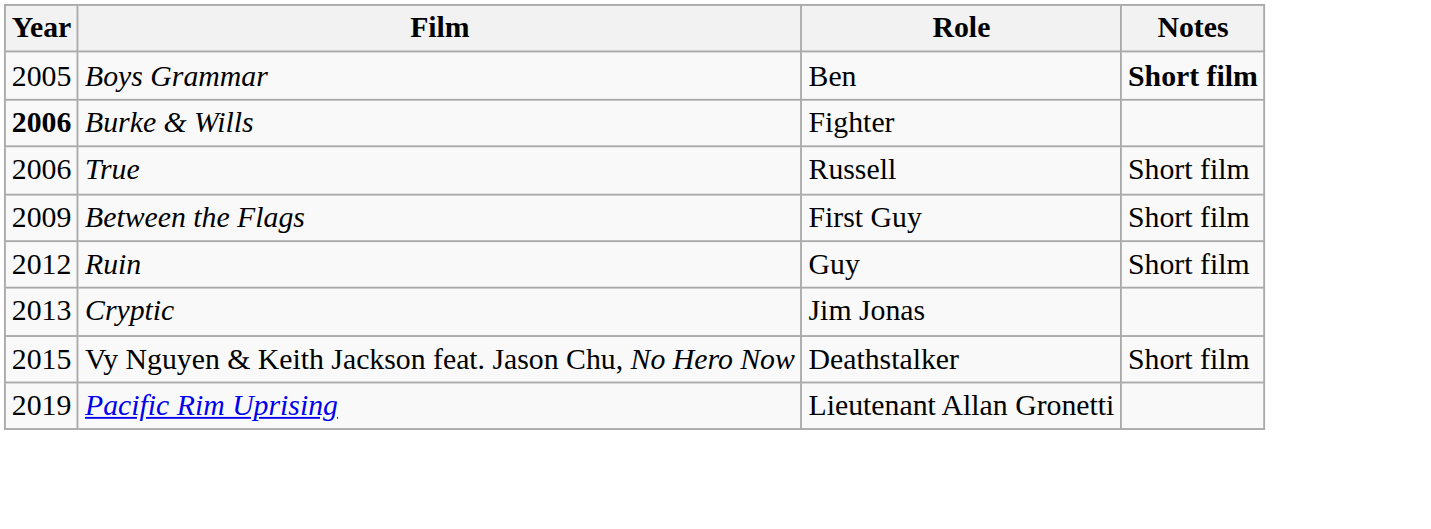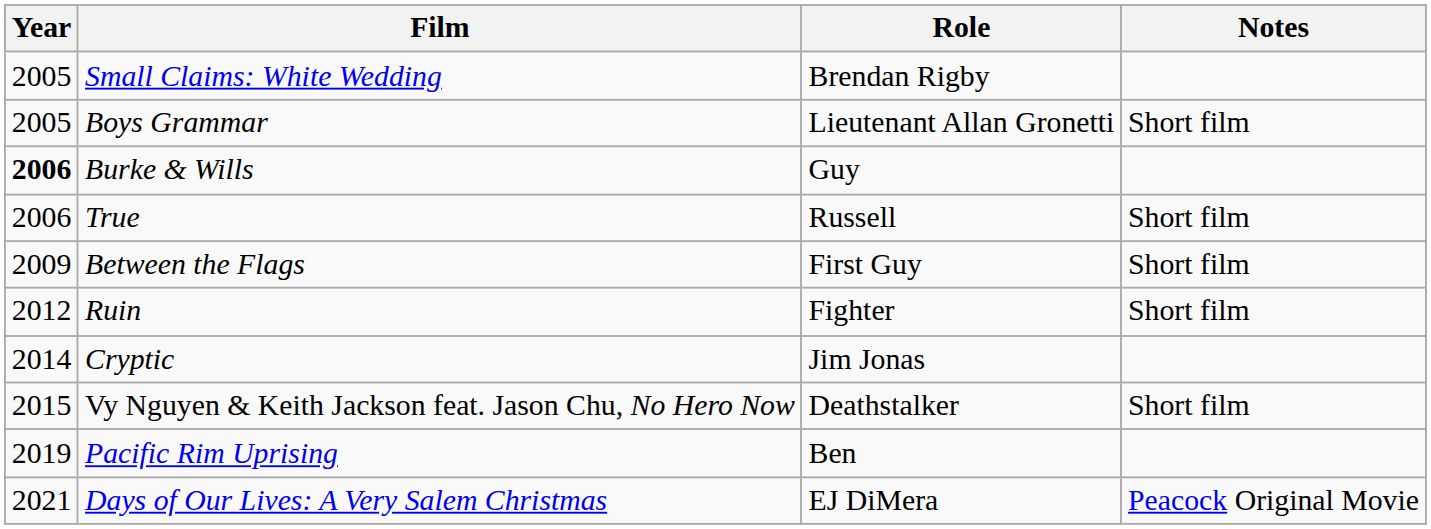+ row: 2005 | Small Claims: White Wedding | Brendan Rigby
Boys Grammar | Role: Ben -> Lieutenant Allan Gronetti
Boys Grammar | Notes: bold -> normal
Burke & Wills | Role: Fighter -> Guy
Ruin | Role: Guy -> Fighter
Cryptic | Year: 2013 -> 2014
Pacific Rim Uprising | Role: Lieutenant Allan Gronetti -> Ben
+ row: 2021 | Days of Our Lives: A Very Salem Christmas | EJ DiMera | Peacock Original Movie
